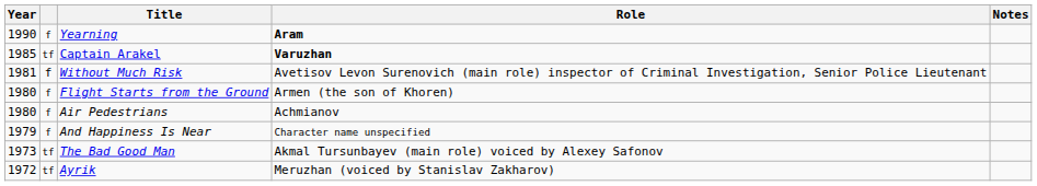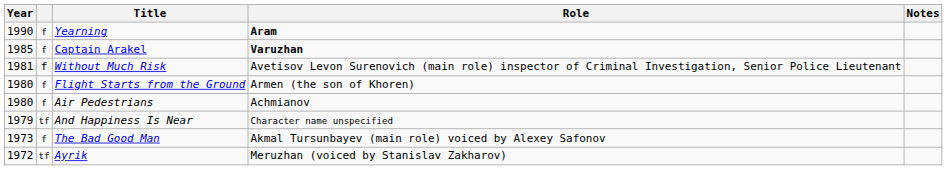Captain Arakel | column 2: tf -> f
And Happiness Is Near | column 2: f -> tf
The Bad Good Man | column 2: tf -> f
